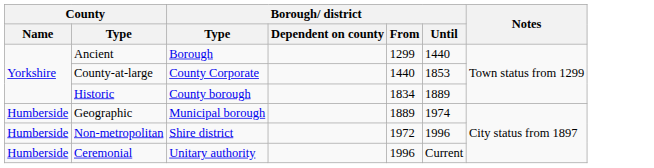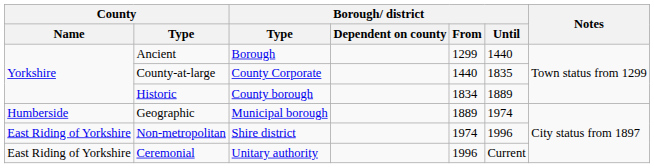County-at-large | Borough/ district / Until: 1853 -> 1835
Non-metropolitan | County / Name: Humberside -> East Riding of Yorkshire
Non-metropolitan | Borough/ district / From: 1972 -> 1974
Ceremonial | County / Name: Humberside -> East Riding of Yorkshire
